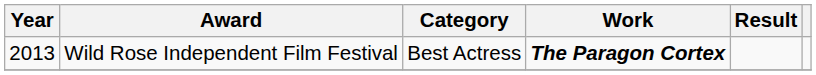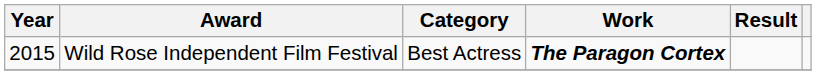Wild Rose Independent Film Festival | Year: 2013 -> 2015
